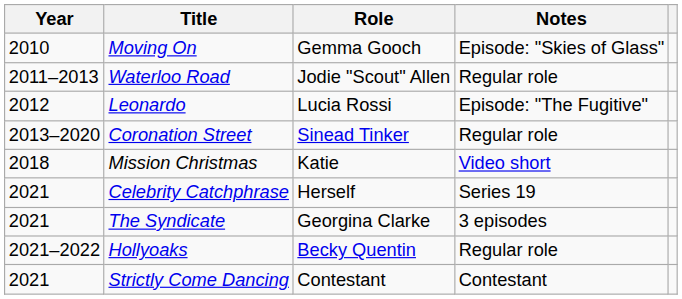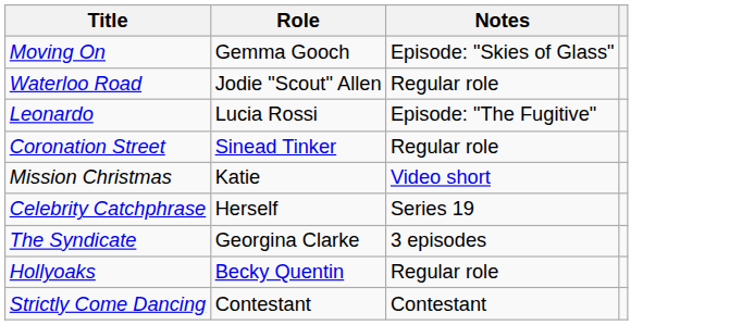- column: Year | 2010 | 2011–2013 | 2012 | 2013–2020 | 2018 | 2021 | 2021 | 2021–2022 | 2021
